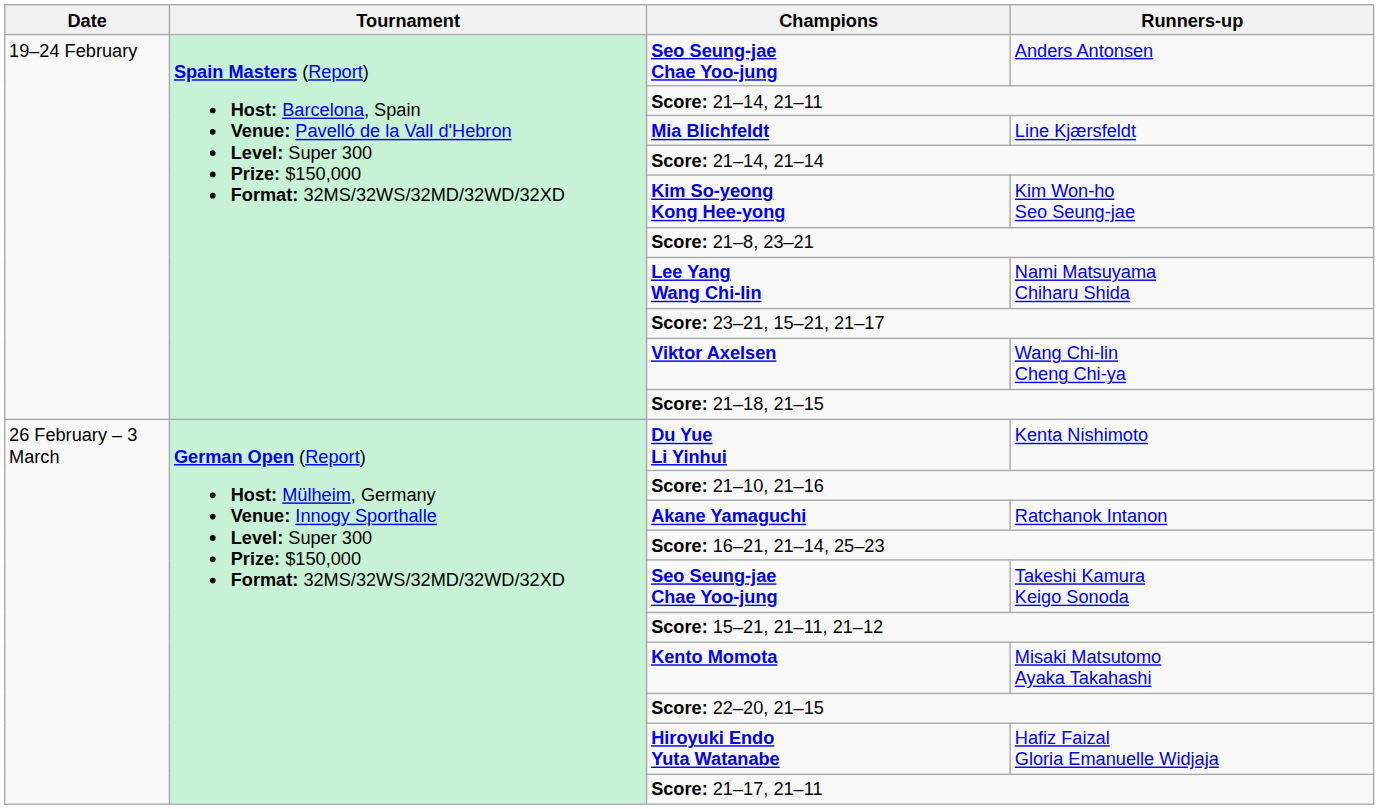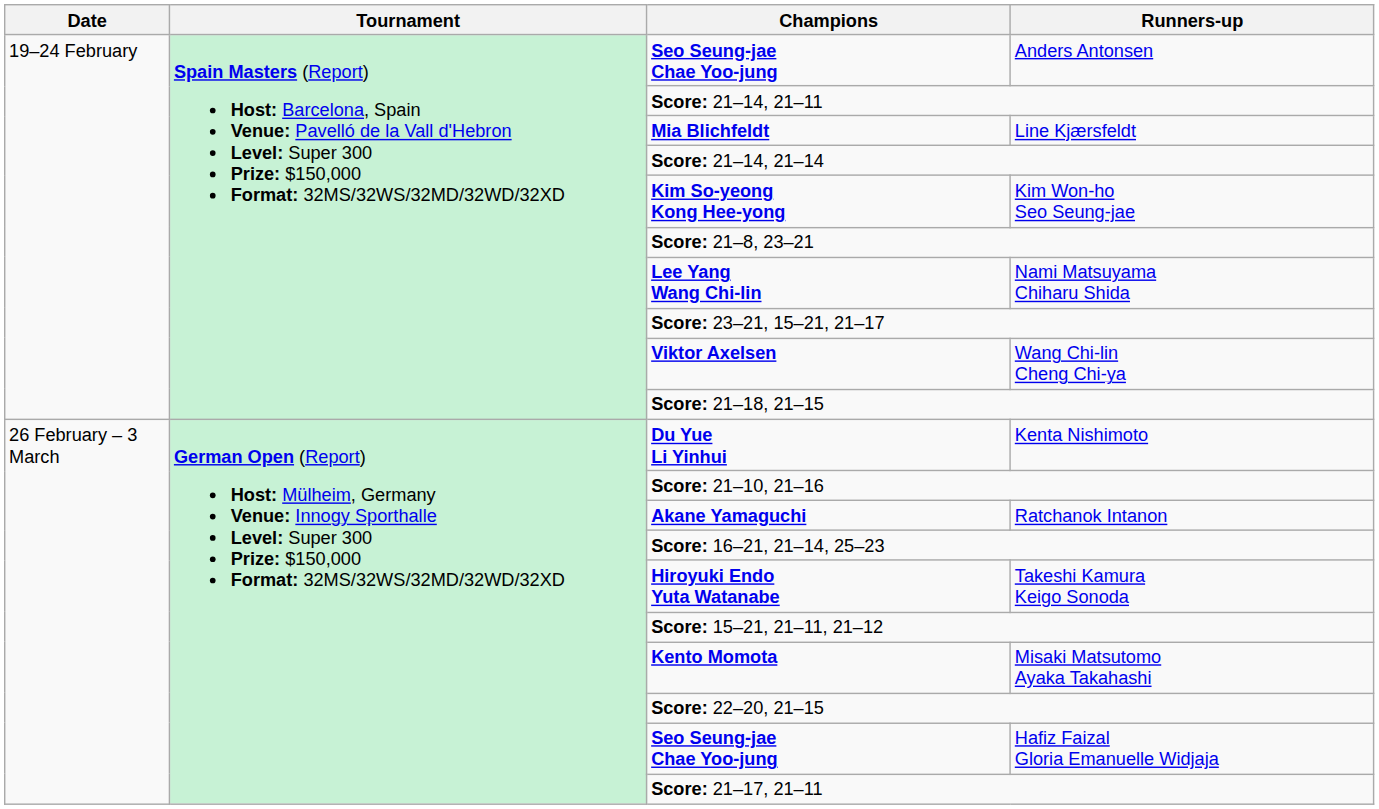Takeshi Kamura Keigo Sonoda | Champions: Seo Seung-jae Chae Yoo-jung -> Hiroyuki Endo Yuta Watanabe
Hafiz Faizal Gloria Emanuelle Widjaja | Champions: Hiroyuki Endo Yuta Watanabe -> Seo Seung-jae Chae Yoo-jung
